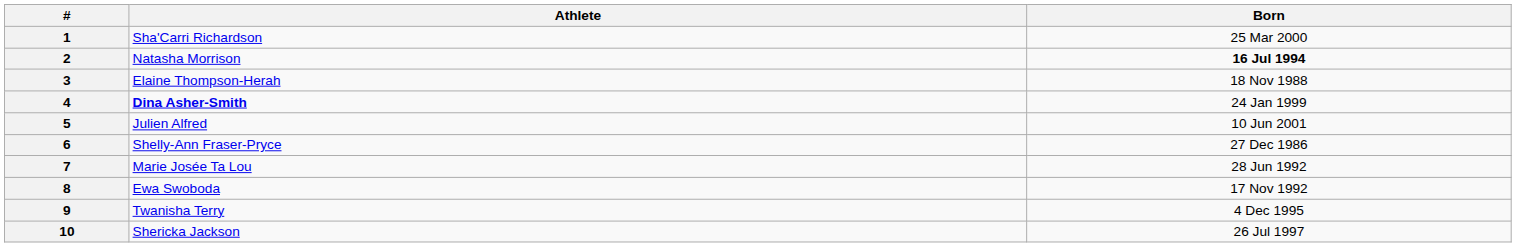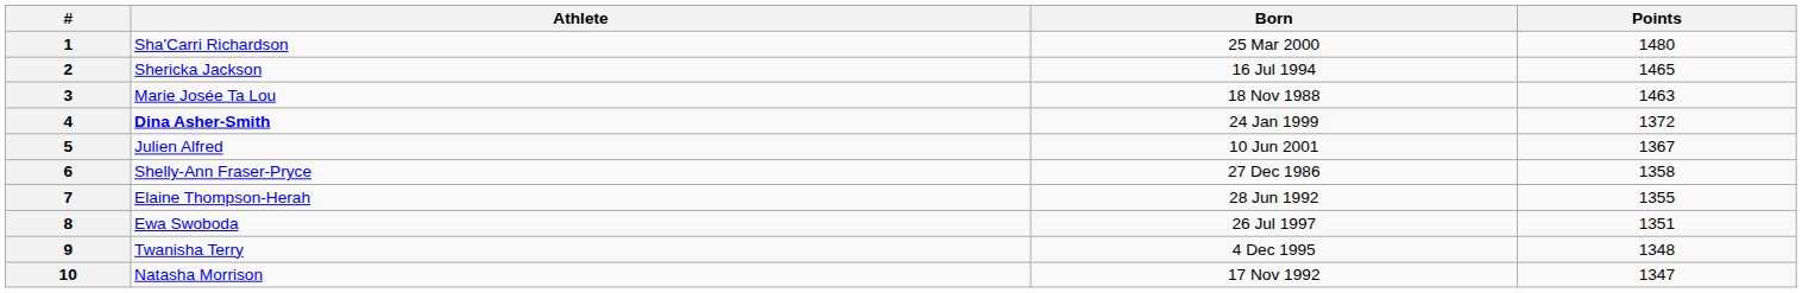+ column: Points | 1480 | 1465 | 1463 | 1372 | 1367 | 1358 | 1355 | 1351 | 1348 | 1347
2 | Athlete: Natasha Morrison -> Shericka Jackson
2 | Born: bold -> normal
3 | Athlete: Elaine Thompson-Herah -> Marie Josée Ta Lou
7 | Athlete: Marie Josée Ta Lou -> Elaine Thompson-Herah
8 | Born: 17 Nov 1992 -> 26 Jul 1997
10 | Athlete: Shericka Jackson -> Natasha Morrison
10 | Born: 26 Jul 1997 -> 17 Nov 1992
